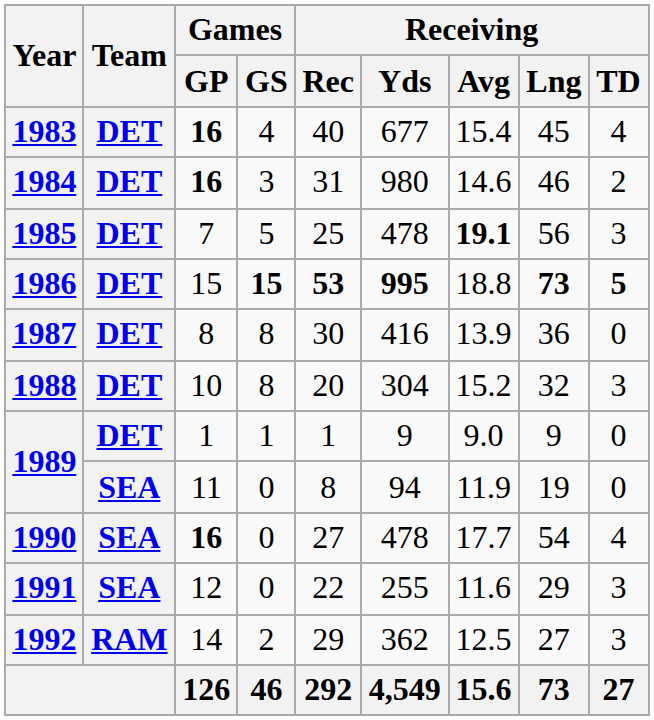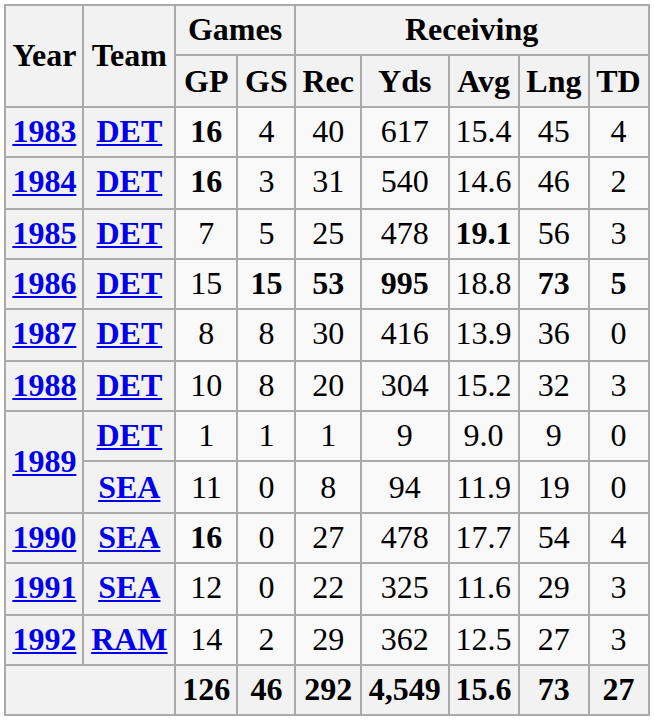1983 | Receiving / Yds: 677 -> 617
1984 | Receiving / Yds: 980 -> 540
1991 | Receiving / Yds: 255 -> 325
